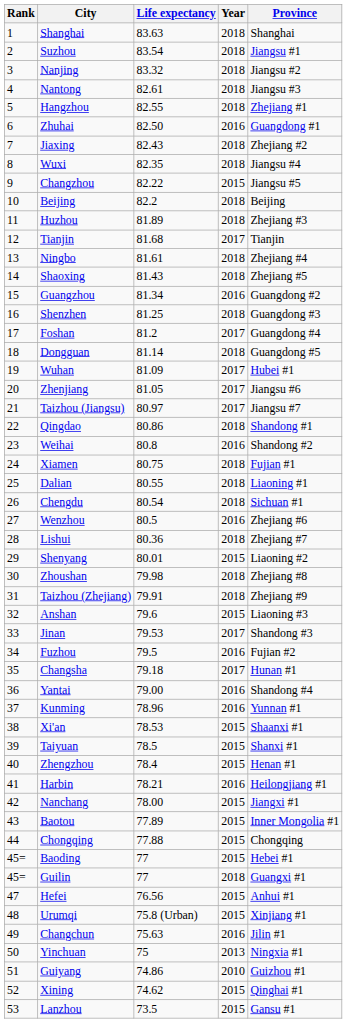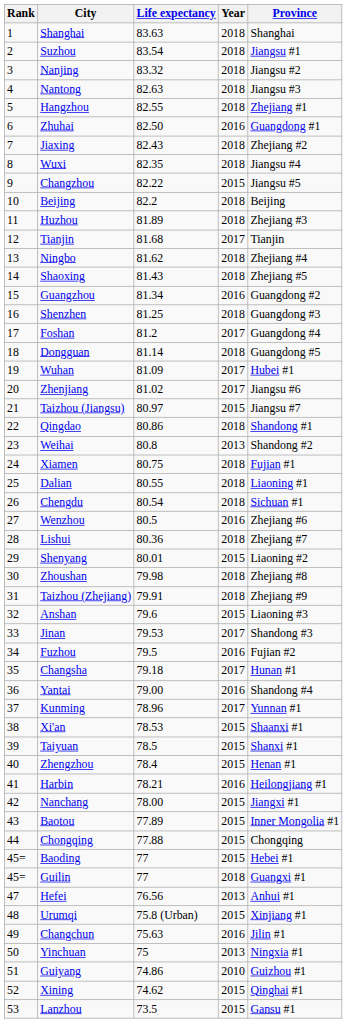Nantong | Life expectancy: 82.61 -> 82.63
Ningbo | Life expectancy: 81.61 -> 81.62
Zhenjiang | Life expectancy: 81.05 -> 81.02
Taizhou (Jiangsu) | Year: 2017 -> 2015
Weihai | Year: 2016 -> 2013
Kunming | Year: 2016 -> 2017
Hefei | Year: 2015 -> 2013
